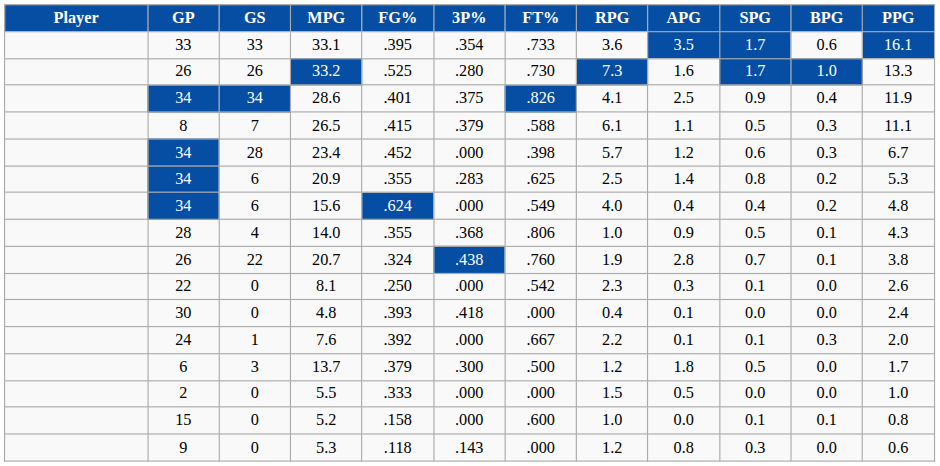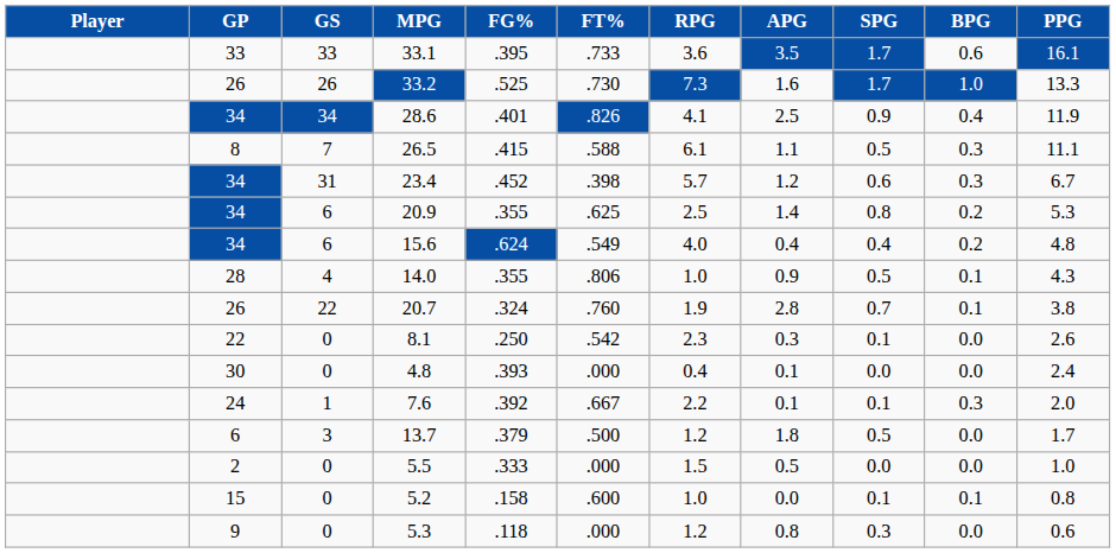- column: 3P% | .354 | .280 | .375 | .379 | .000 | .283 | .000 | .368 | .438 | .000 | .418 | .000 | .300 | .000 | .000 | .143
23.4 | GS: 28 -> 31
